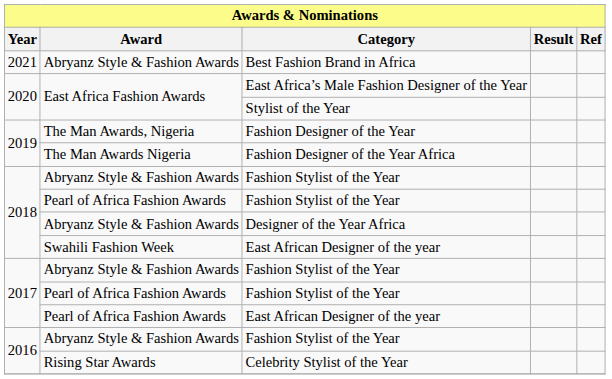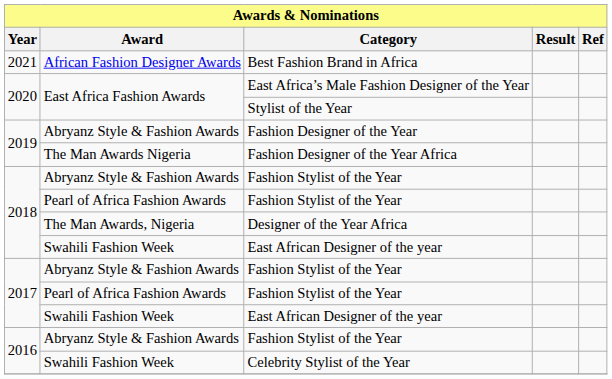Best Fashion Brand in Africa | Award: Abryanz Style & Fashion Awards -> African Fashion Designer Awards
Fashion Designer of the Year | Award: The Man Awards, Nigeria -> Abryanz Style & Fashion Awards
Designer of the Year Africa | Award: Abryanz Style & Fashion Awards -> The Man Awards, Nigeria
2017 / East African Designer of the year | Award: Pearl of Africa Fashion Awards -> Swahili Fashion Week
Celebrity Stylist of the Year | Award: Rising Star Awards -> Swahili Fashion Week
